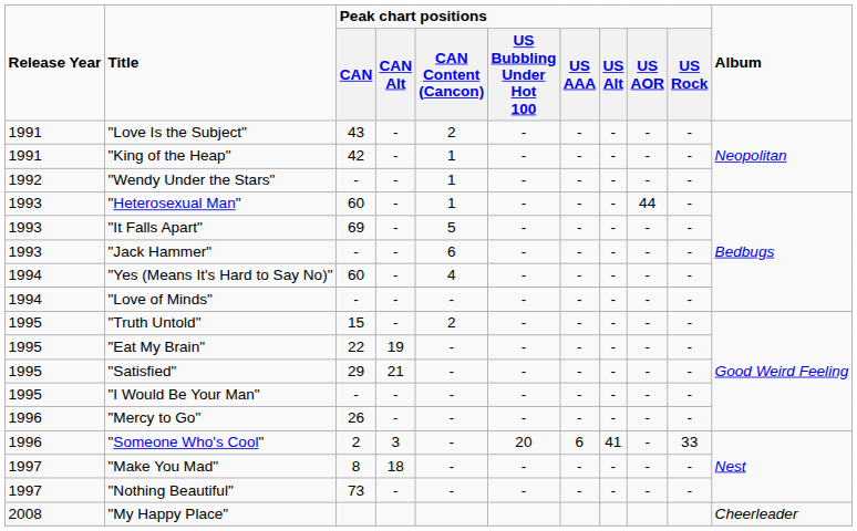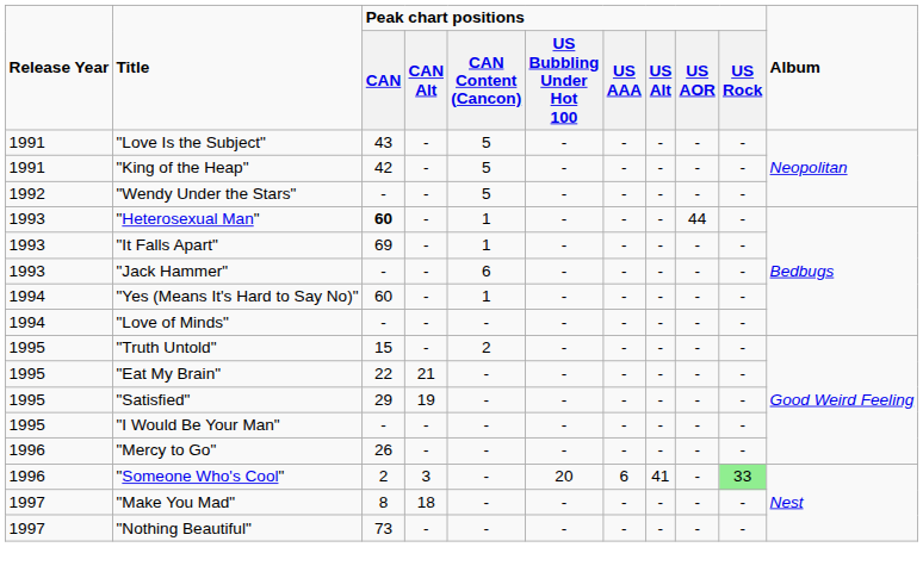"Love Is the Subject" | Peak chart positions / CAN Content (Cancon): 2 -> 5
"King of the Heap" | Peak chart positions / CAN Content (Cancon): 1 -> 5
"Wendy Under the Stars" | Peak chart positions / CAN Content (Cancon): 1 -> 5
"Heterosexual Man" | Peak chart positions / CAN: normal -> bold
"It Falls Apart" | Peak chart positions / CAN Content (Cancon): 5 -> 1
"Yes (Means It's Hard to Say No)" | Peak chart positions / CAN Content (Cancon): 4 -> 1
"Eat My Brain" | Peak chart positions / CAN Alt: 19 -> 21
"Satisfied" | Peak chart positions / CAN Alt: 21 -> 19
"Someone Who's Cool" | Peak chart positions / US Rock: no background -> lightgreen background
- row: 2008 | "My Happy Place" | Cheerleader
